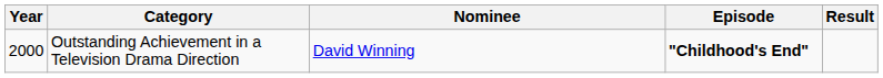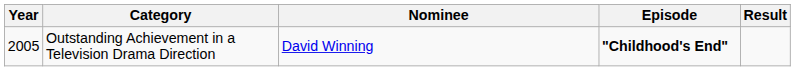Outstanding Achievement in a Television Drama Direction | Year: 2000 -> 2005
